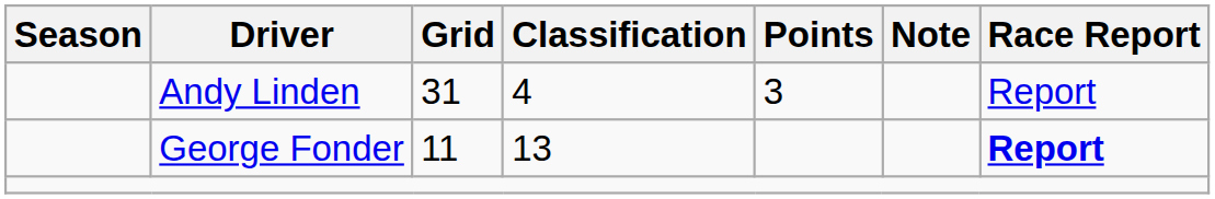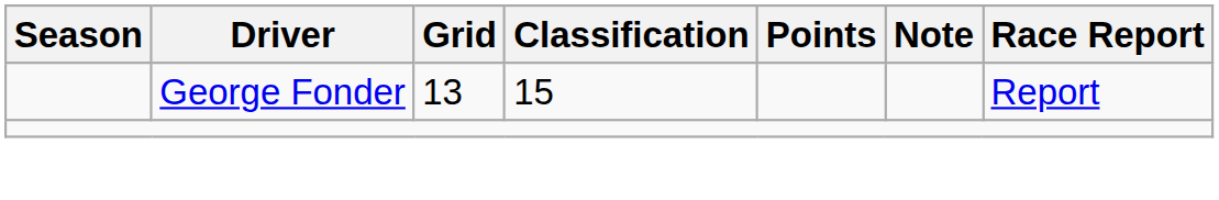- row: Andy Linden | 31 | 4 | 3 | Report
George Fonder | Grid: 11 -> 13
George Fonder | Classification: 13 -> 15
George Fonder | Race Report: bold -> normal
